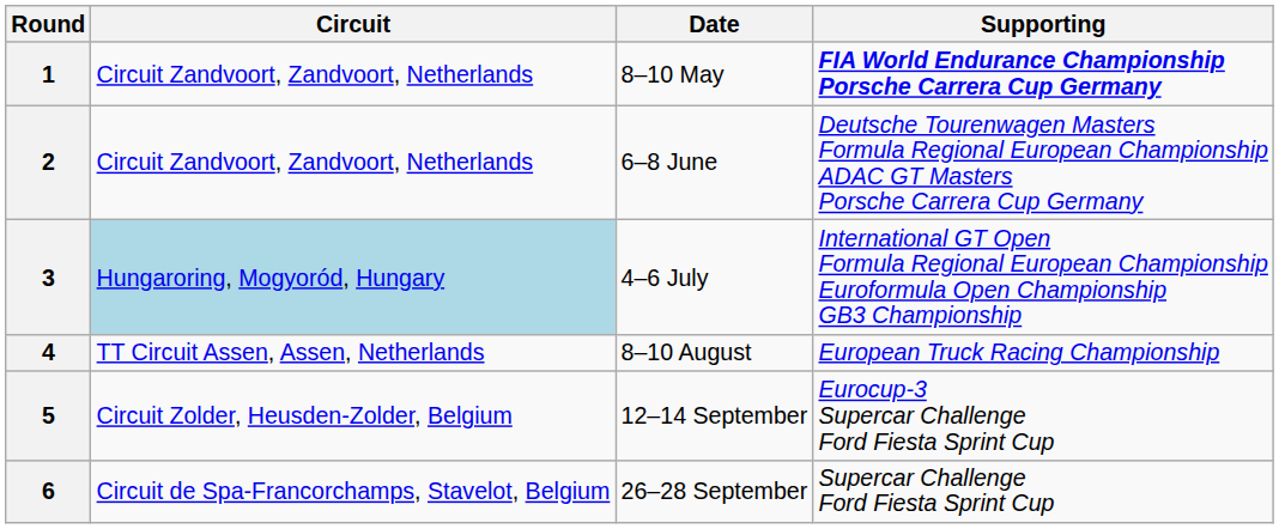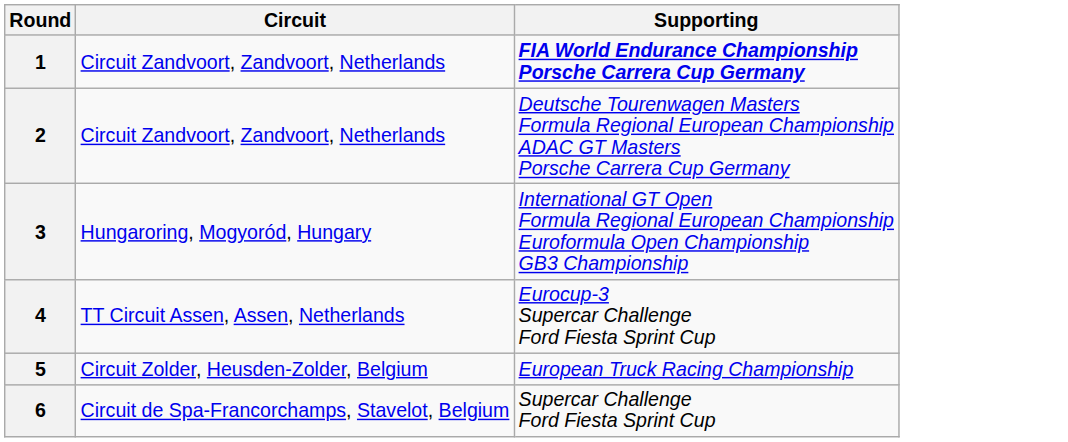- column: Date | 8–10 May | 6–8 June | 4–6 July | 8–10 August | 12–14 September | 26–28 September
3 | Circuit: lightblue background -> no background
4 | Supporting: European Truck Racing Championship -> Eurocup-3 Supercar Challenge Ford Fiesta Sprint Cup
5 | Supporting: Eurocup-3 Supercar Challenge Ford Fiesta Sprint Cup -> European Truck Racing Championship
